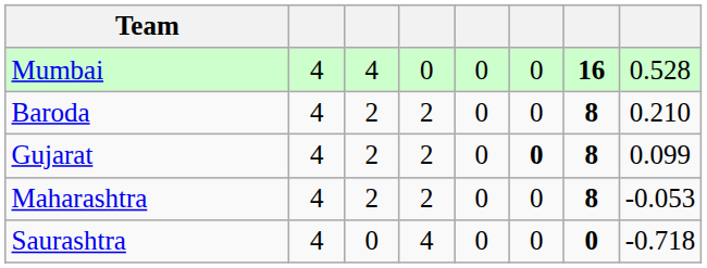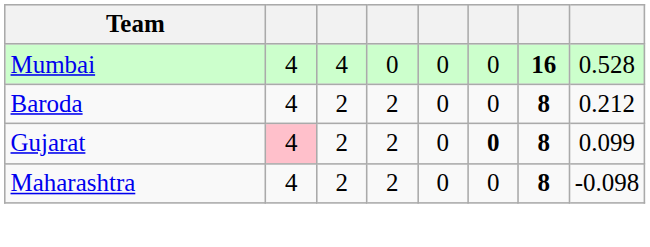Baroda | column 8: 0.210 -> 0.212
Gujarat | column 2: no background -> pink background
Maharashtra | column 8: -0.053 -> -0.098
- row: Saurashtra | 4 | 0 | 4 | 0 | 0 | 0 | -0.718
